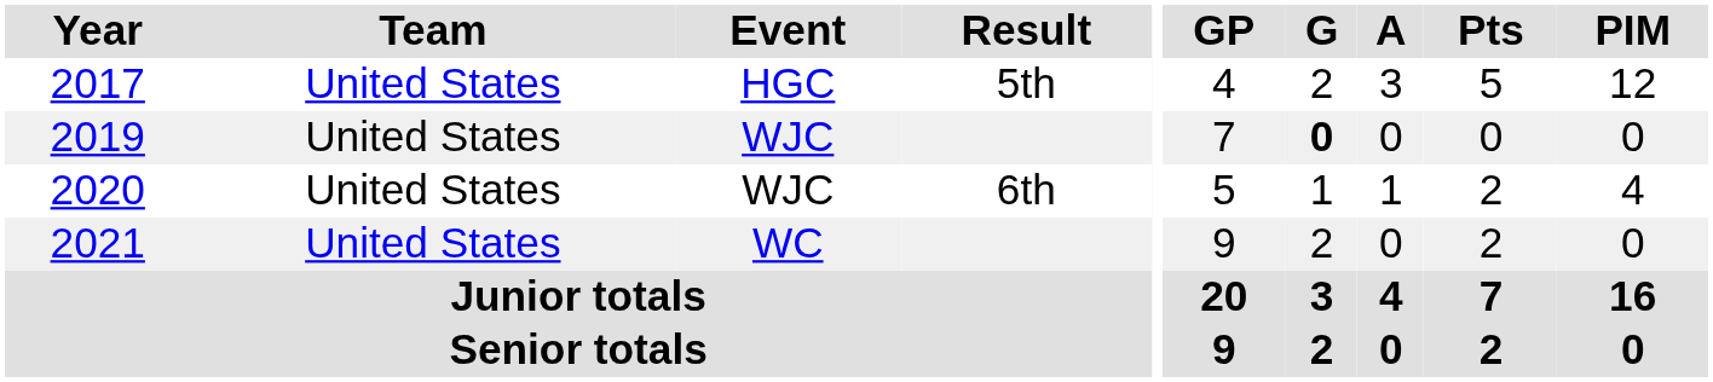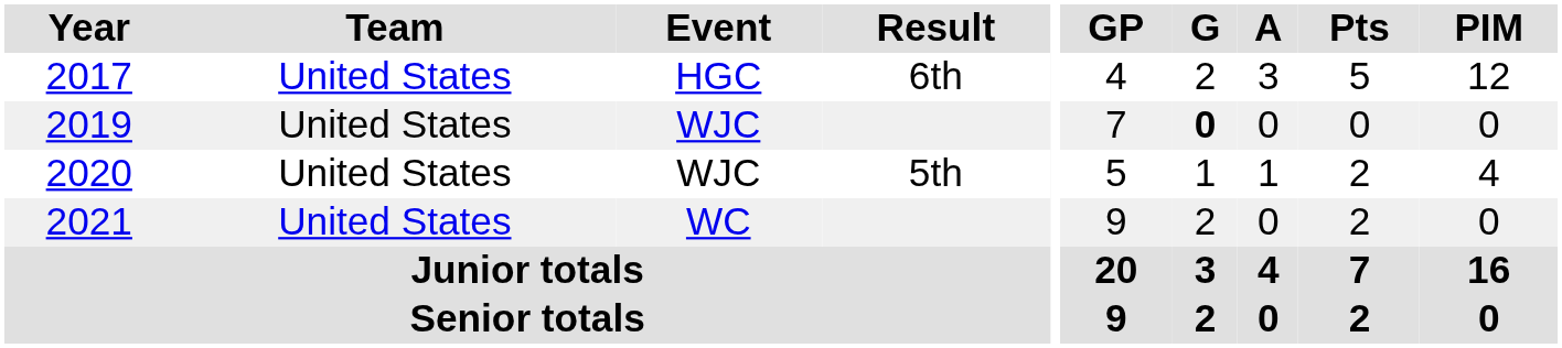2017 | Result: 5th -> 6th
2020 | Result: 6th -> 5th
